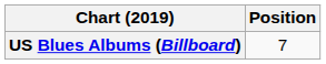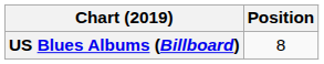US Blues Albums (Billboard) | Position: 7 -> 8
